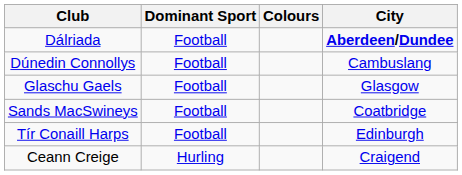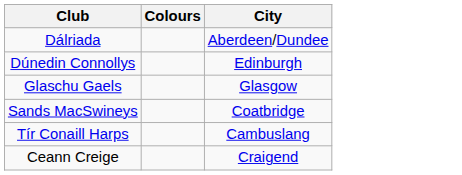- column: Dominant Sport | Football | Football | Football | Football | Football | Hurling
Dálriada | City: bold -> normal
Dúnedin Connollys | City: Cambuslang -> Edinburgh
Tír Conaill Harps | City: Edinburgh -> Cambuslang
